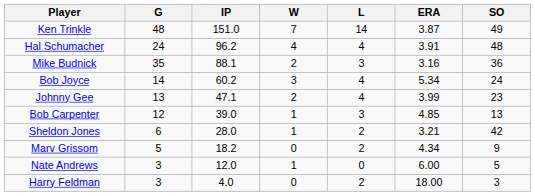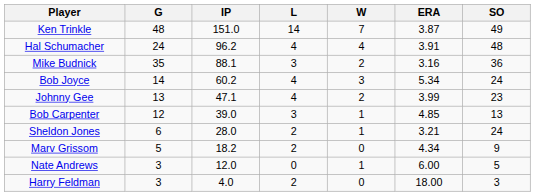columns swapped: W <-> L
Sheldon Jones | SO: 42 -> 24
